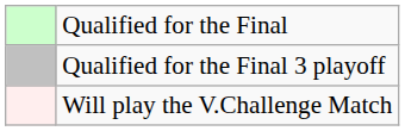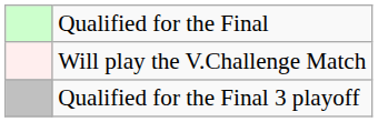rows swapped: Qualified for the Final 3 playoff <-> Will play the V.Challenge Match
